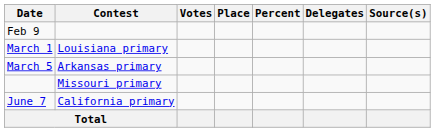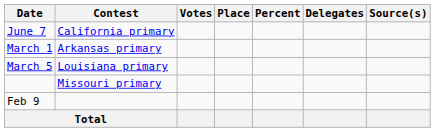rows swapped: Feb 9 <-> June 7
March 1 | Contest: Louisiana primary -> Arkansas primary
March 5 | Contest: Arkansas primary -> Louisiana primary
